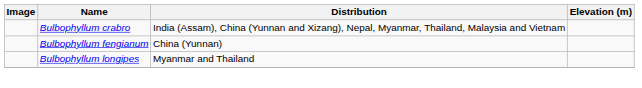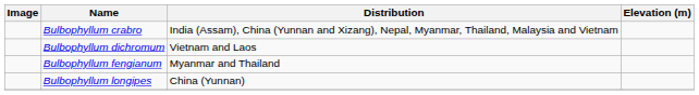+ row: Bulbophyllum dichromum | Vietnam and Laos
Bulbophyllum fengianum | Distribution: China (Yunnan) -> Myanmar and Thailand
Bulbophyllum longipes | Distribution: Myanmar and Thailand -> China (Yunnan)
